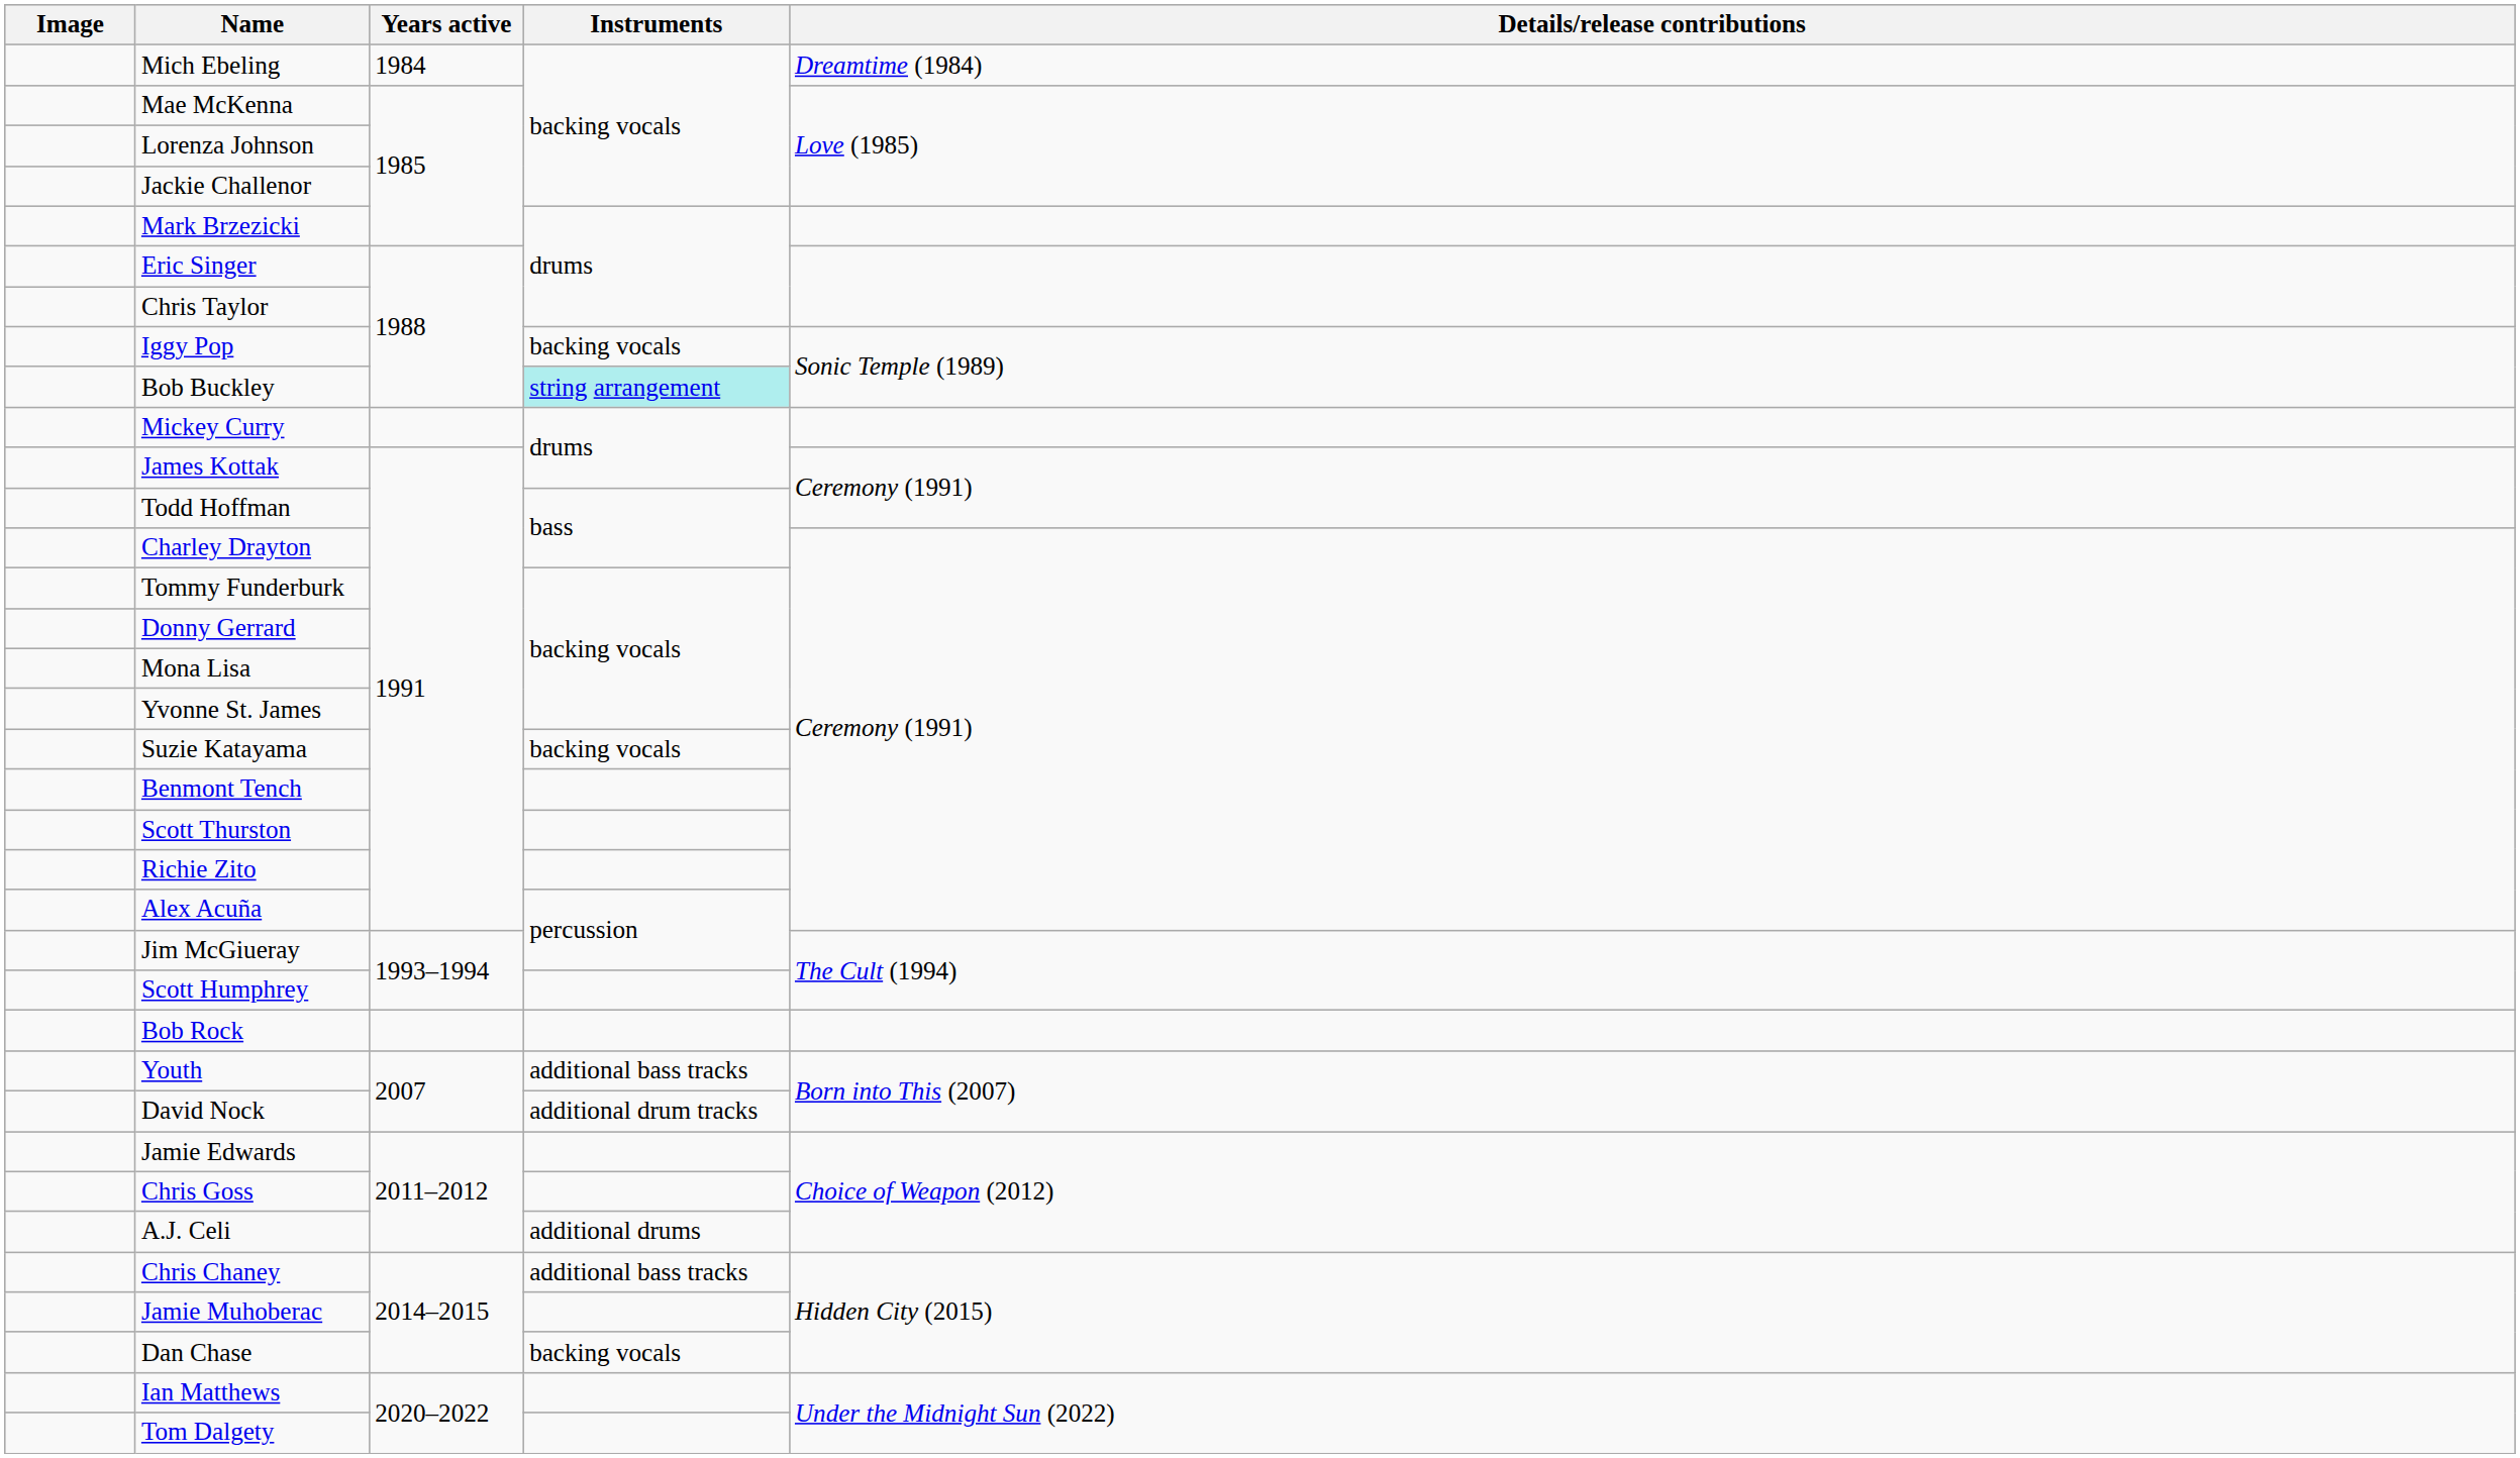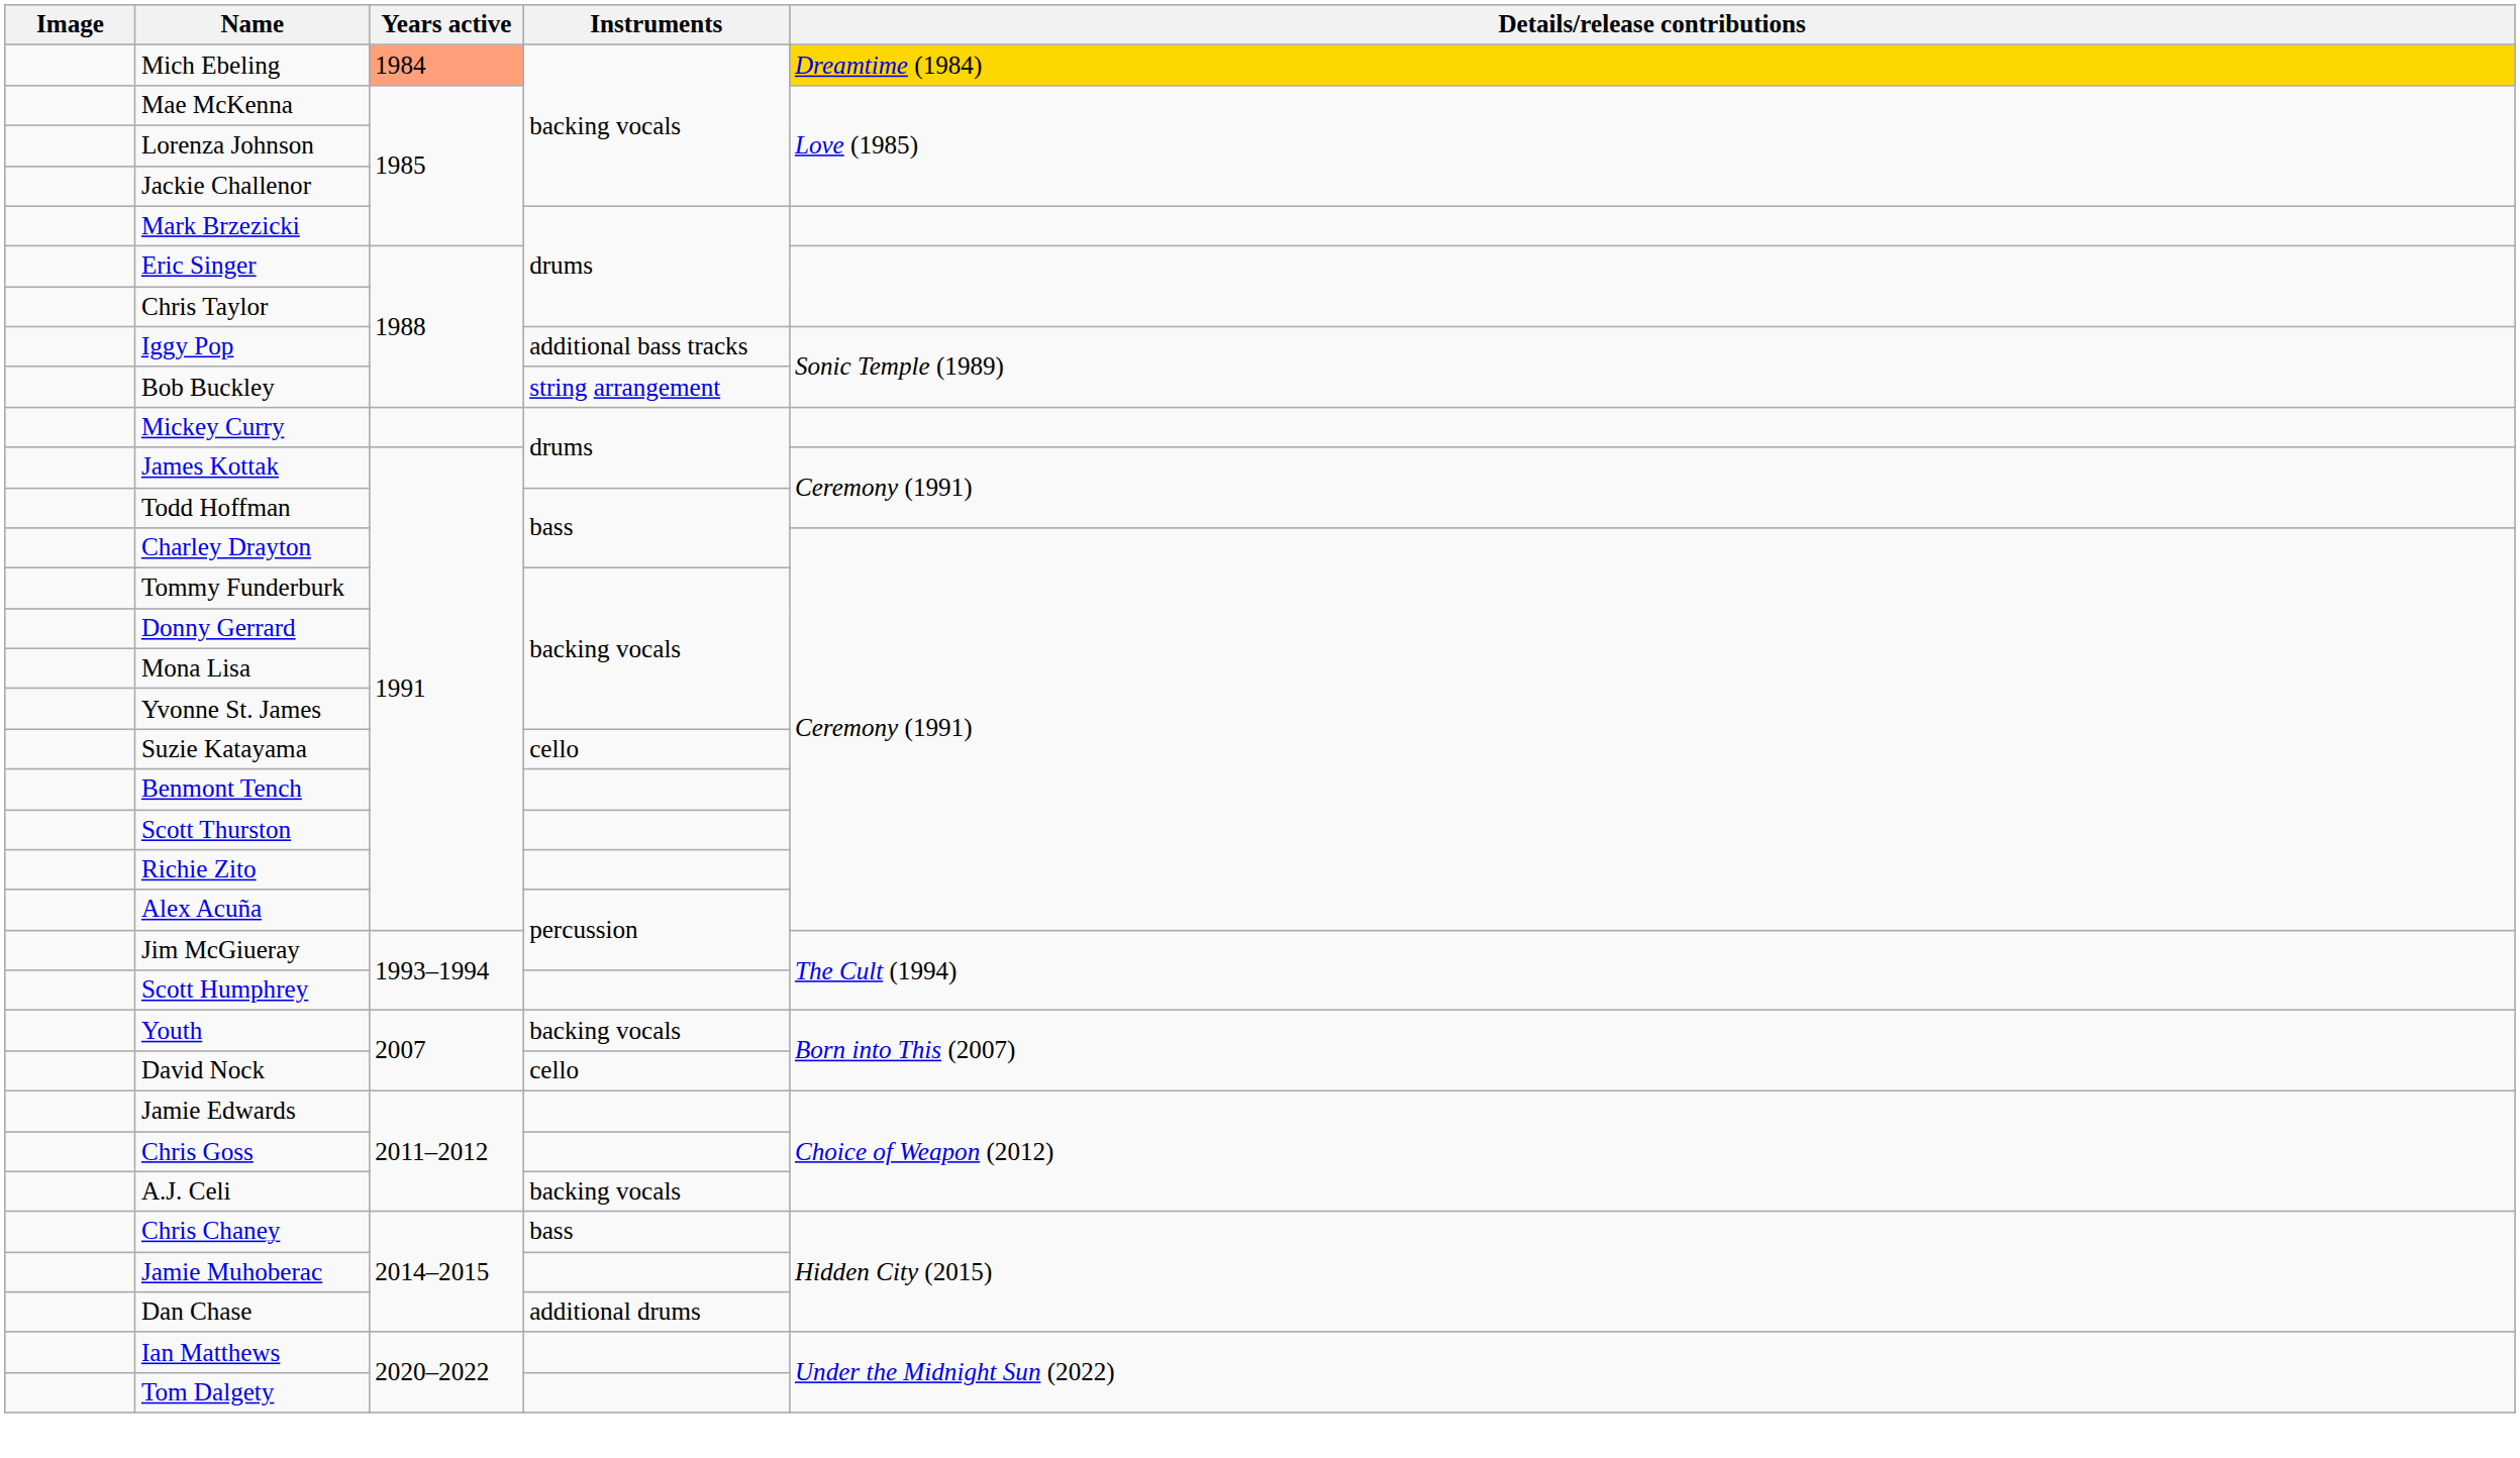Mich Ebeling | Years active: no background -> lightsalmon background
Mich Ebeling | Details/release contributions: no background -> gold background
Iggy Pop | Instruments: backing vocals -> additional bass tracks
Bob Buckley | Instruments: paleturquoise background -> no background
Suzie Katayama | Instruments: backing vocals -> cello
- row: Bob Rock
Youth | Instruments: additional bass tracks -> backing vocals
David Nock | Instruments: additional drum tracks -> cello
A.J. Celi | Instruments: additional drums -> backing vocals
Chris Chaney | Instruments: additional bass tracks -> bass
Dan Chase | Instruments: backing vocals -> additional drums
